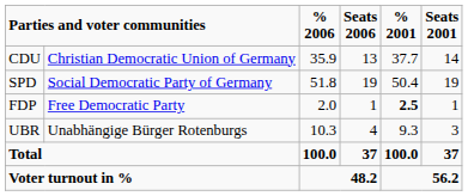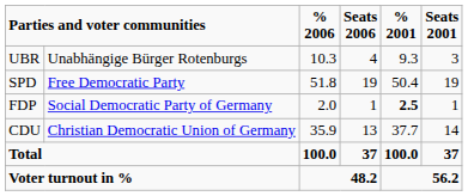rows swapped: CDU <-> UBR
SPD | column 2: Social Democratic Party of Germany -> Free Democratic Party
FDP | column 2: Free Democratic Party -> Social Democratic Party of Germany
